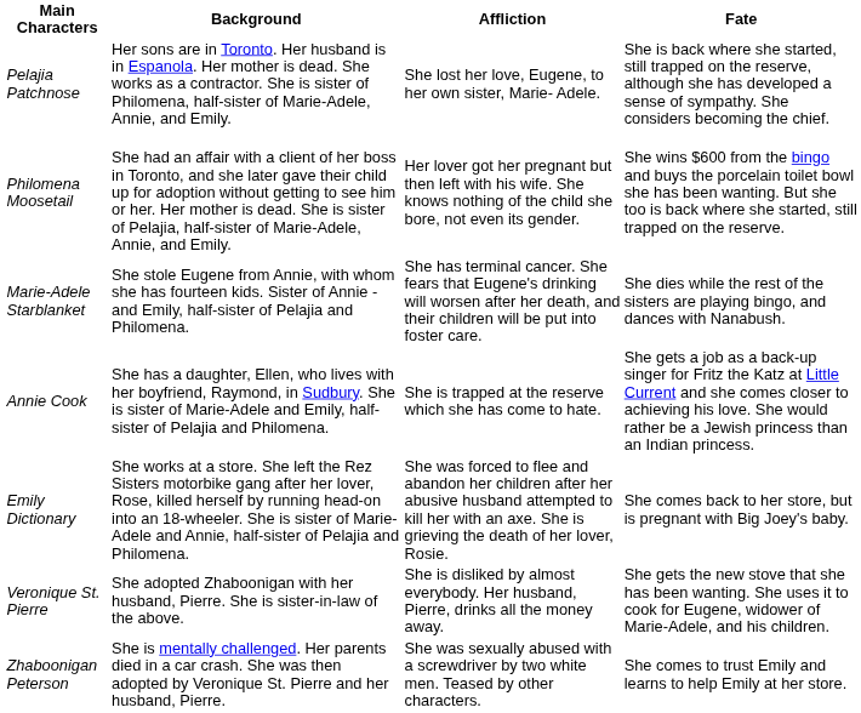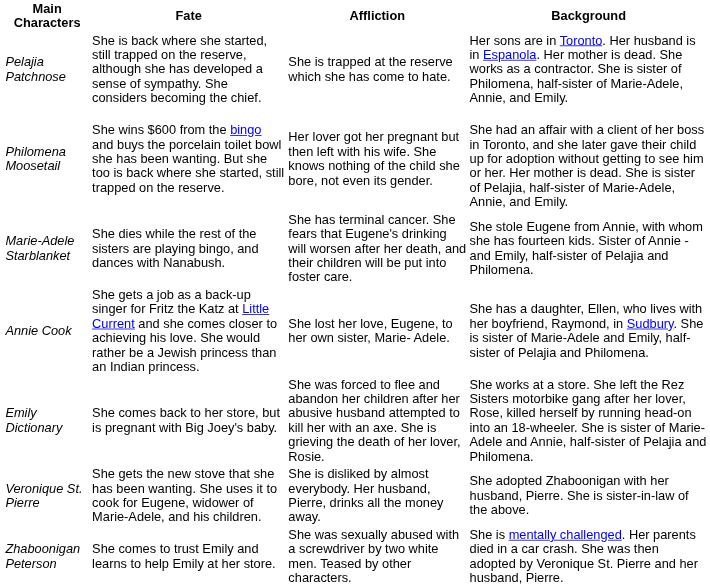columns swapped: Background <-> Fate
Pelajia Patchnose | Affliction: She lost her love, Eugene, to her own sister, Marie- Adele. -> She is trapped at the reserve which she has come to hate.
Annie Cook | Affliction: She is trapped at the reserve which she has come to hate. -> She lost her love, Eugene, to her own sister, Marie- Adele.
